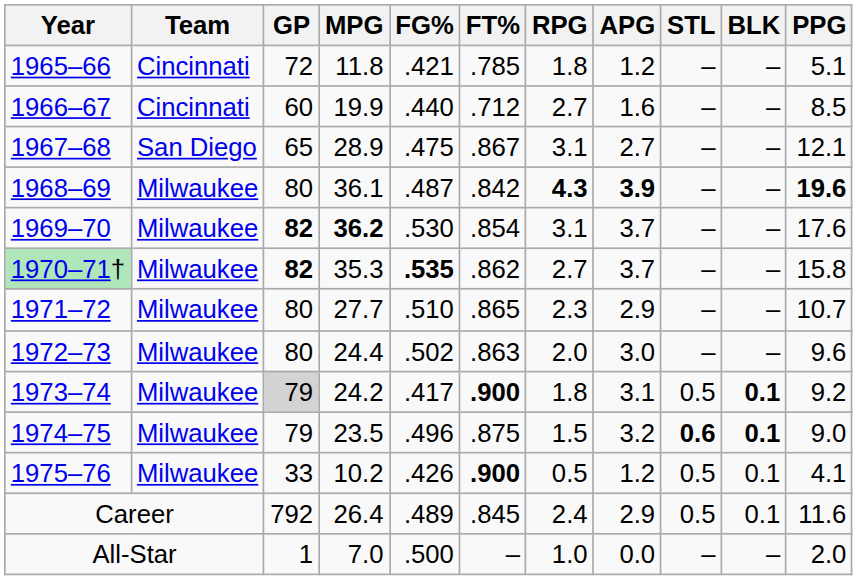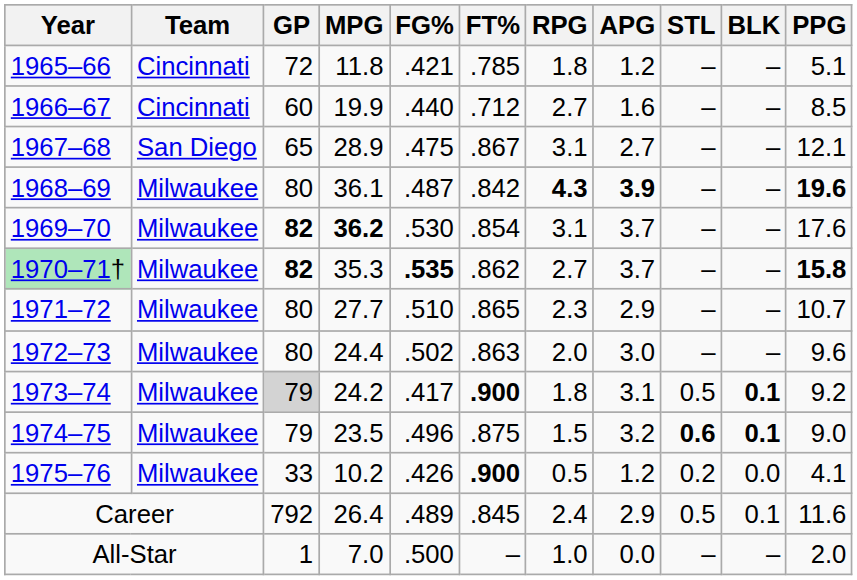1970–71† | PPG: normal -> bold
1975–76 | STL: 0.5 -> 0.2
1975–76 | BLK: 0.1 -> 0.0
